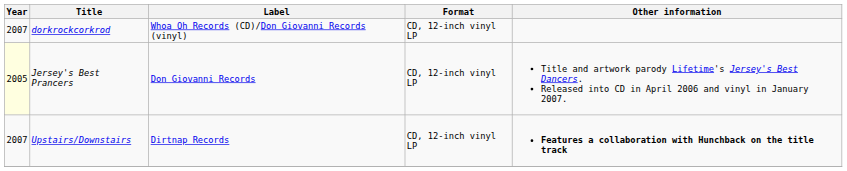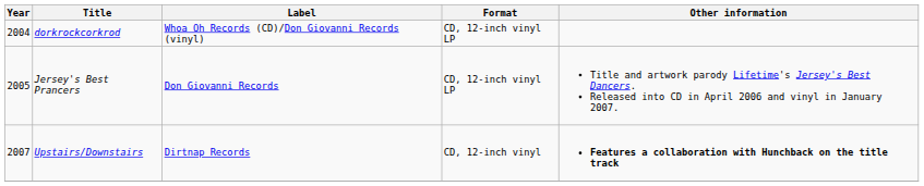dorkrockcorkrod | Year: 2007 -> 2004
Jersey's Best Prancers | Year: lightyellow background -> no background
Upstairs/Downstairs | Format: CD, 12-inch vinyl LP -> CD, 12-inch vinyl
